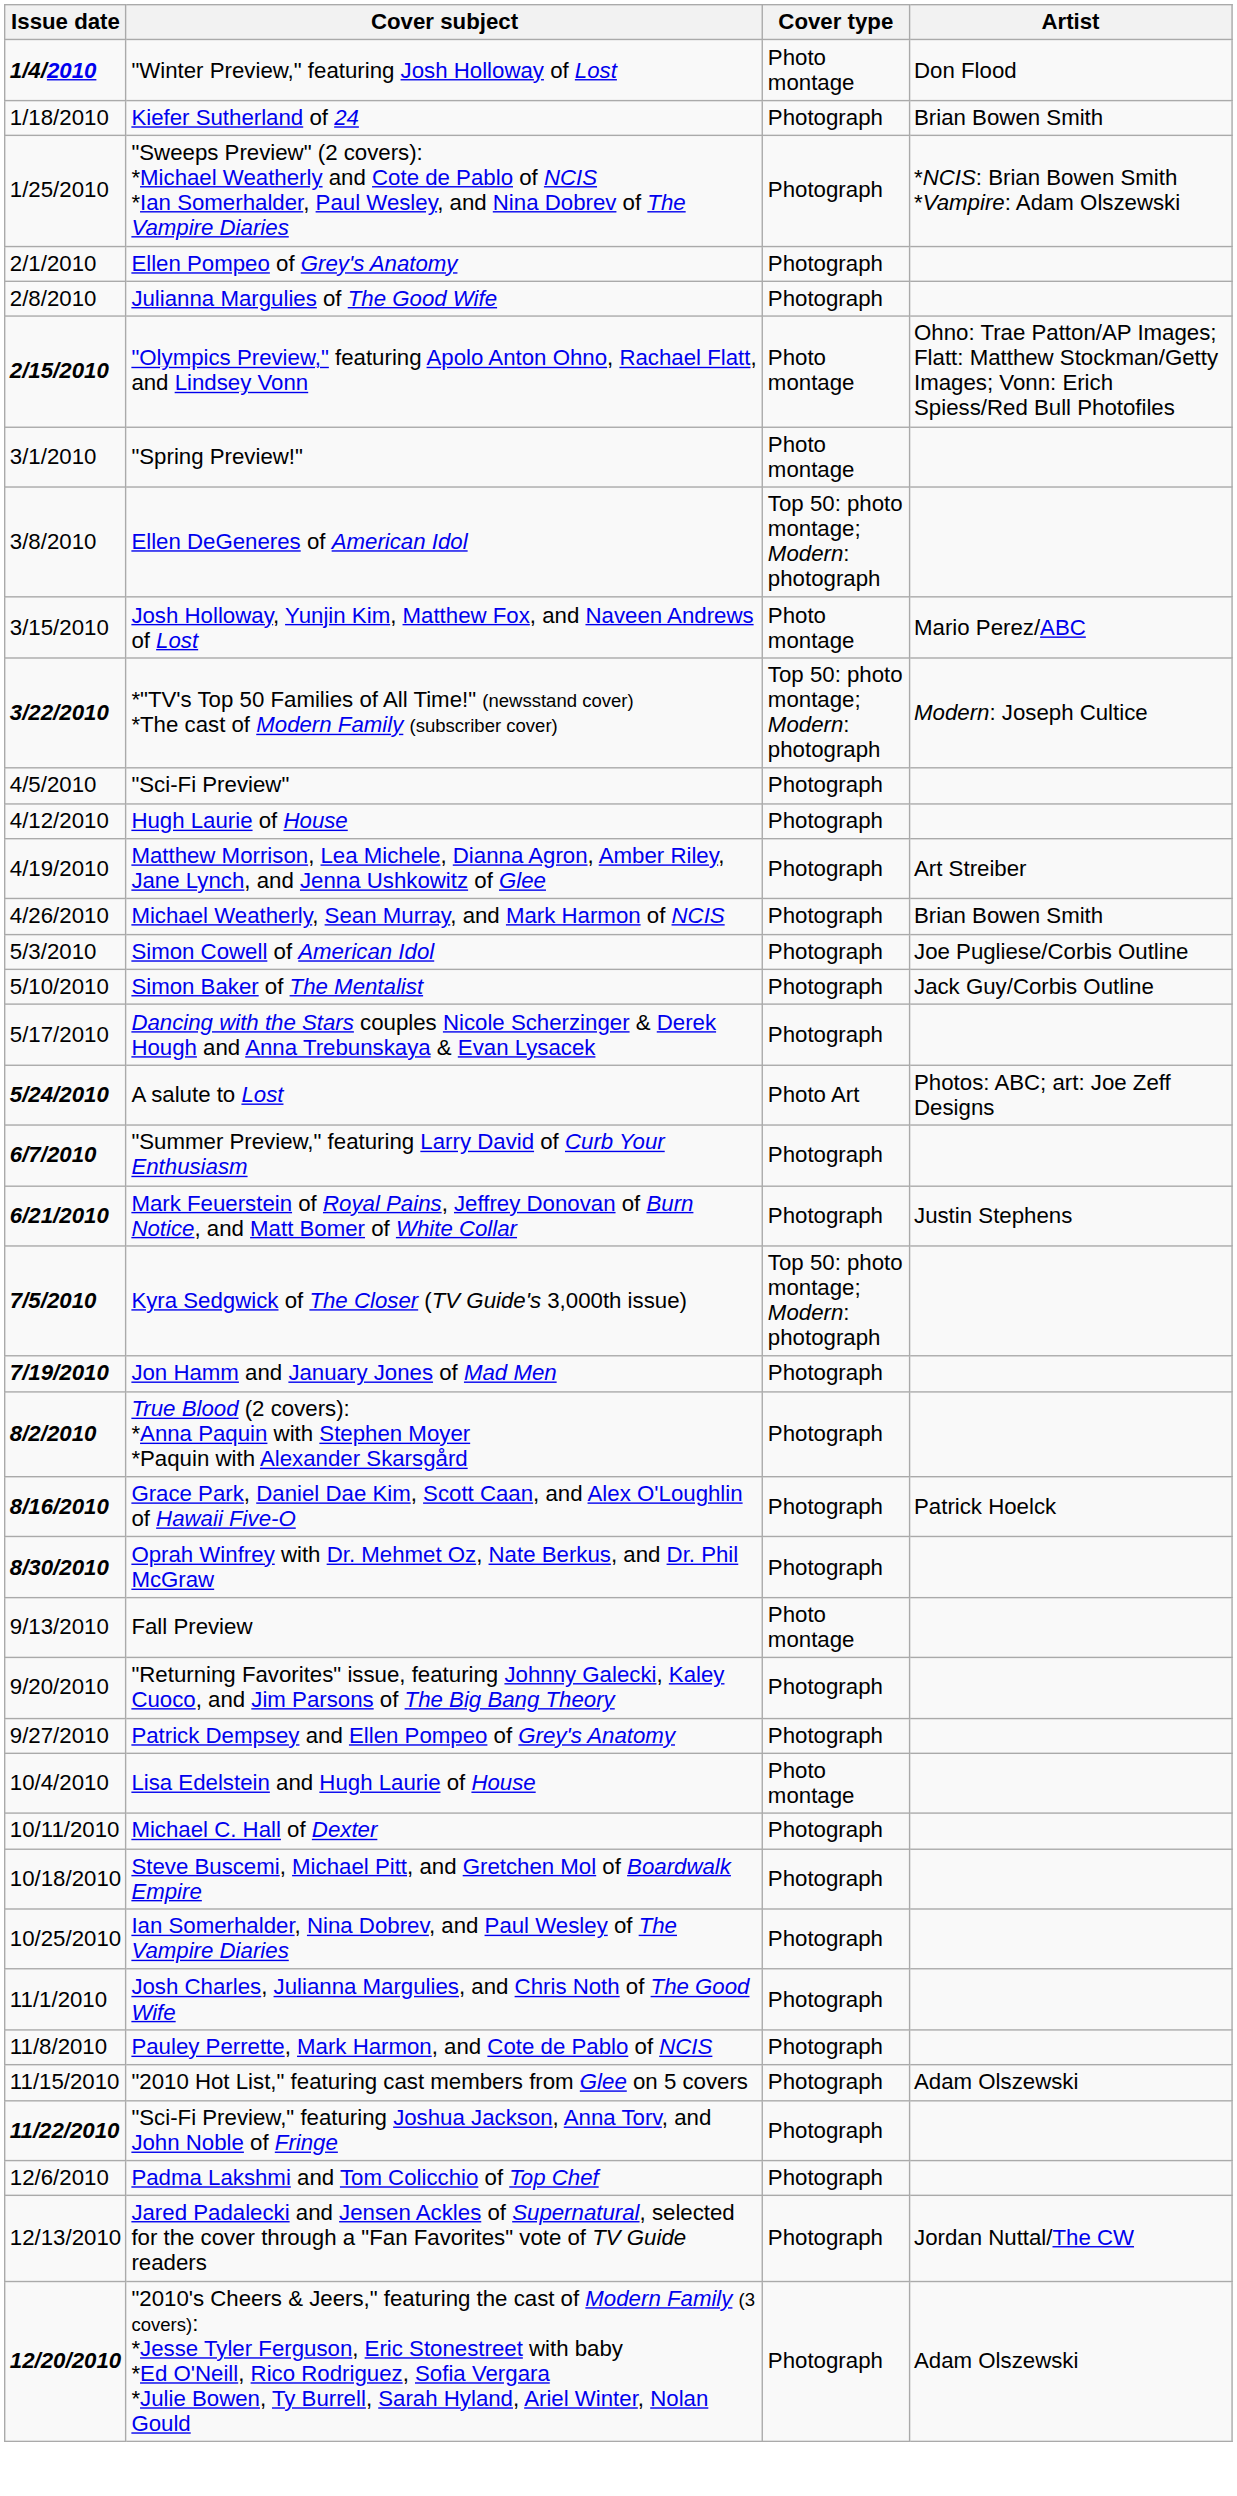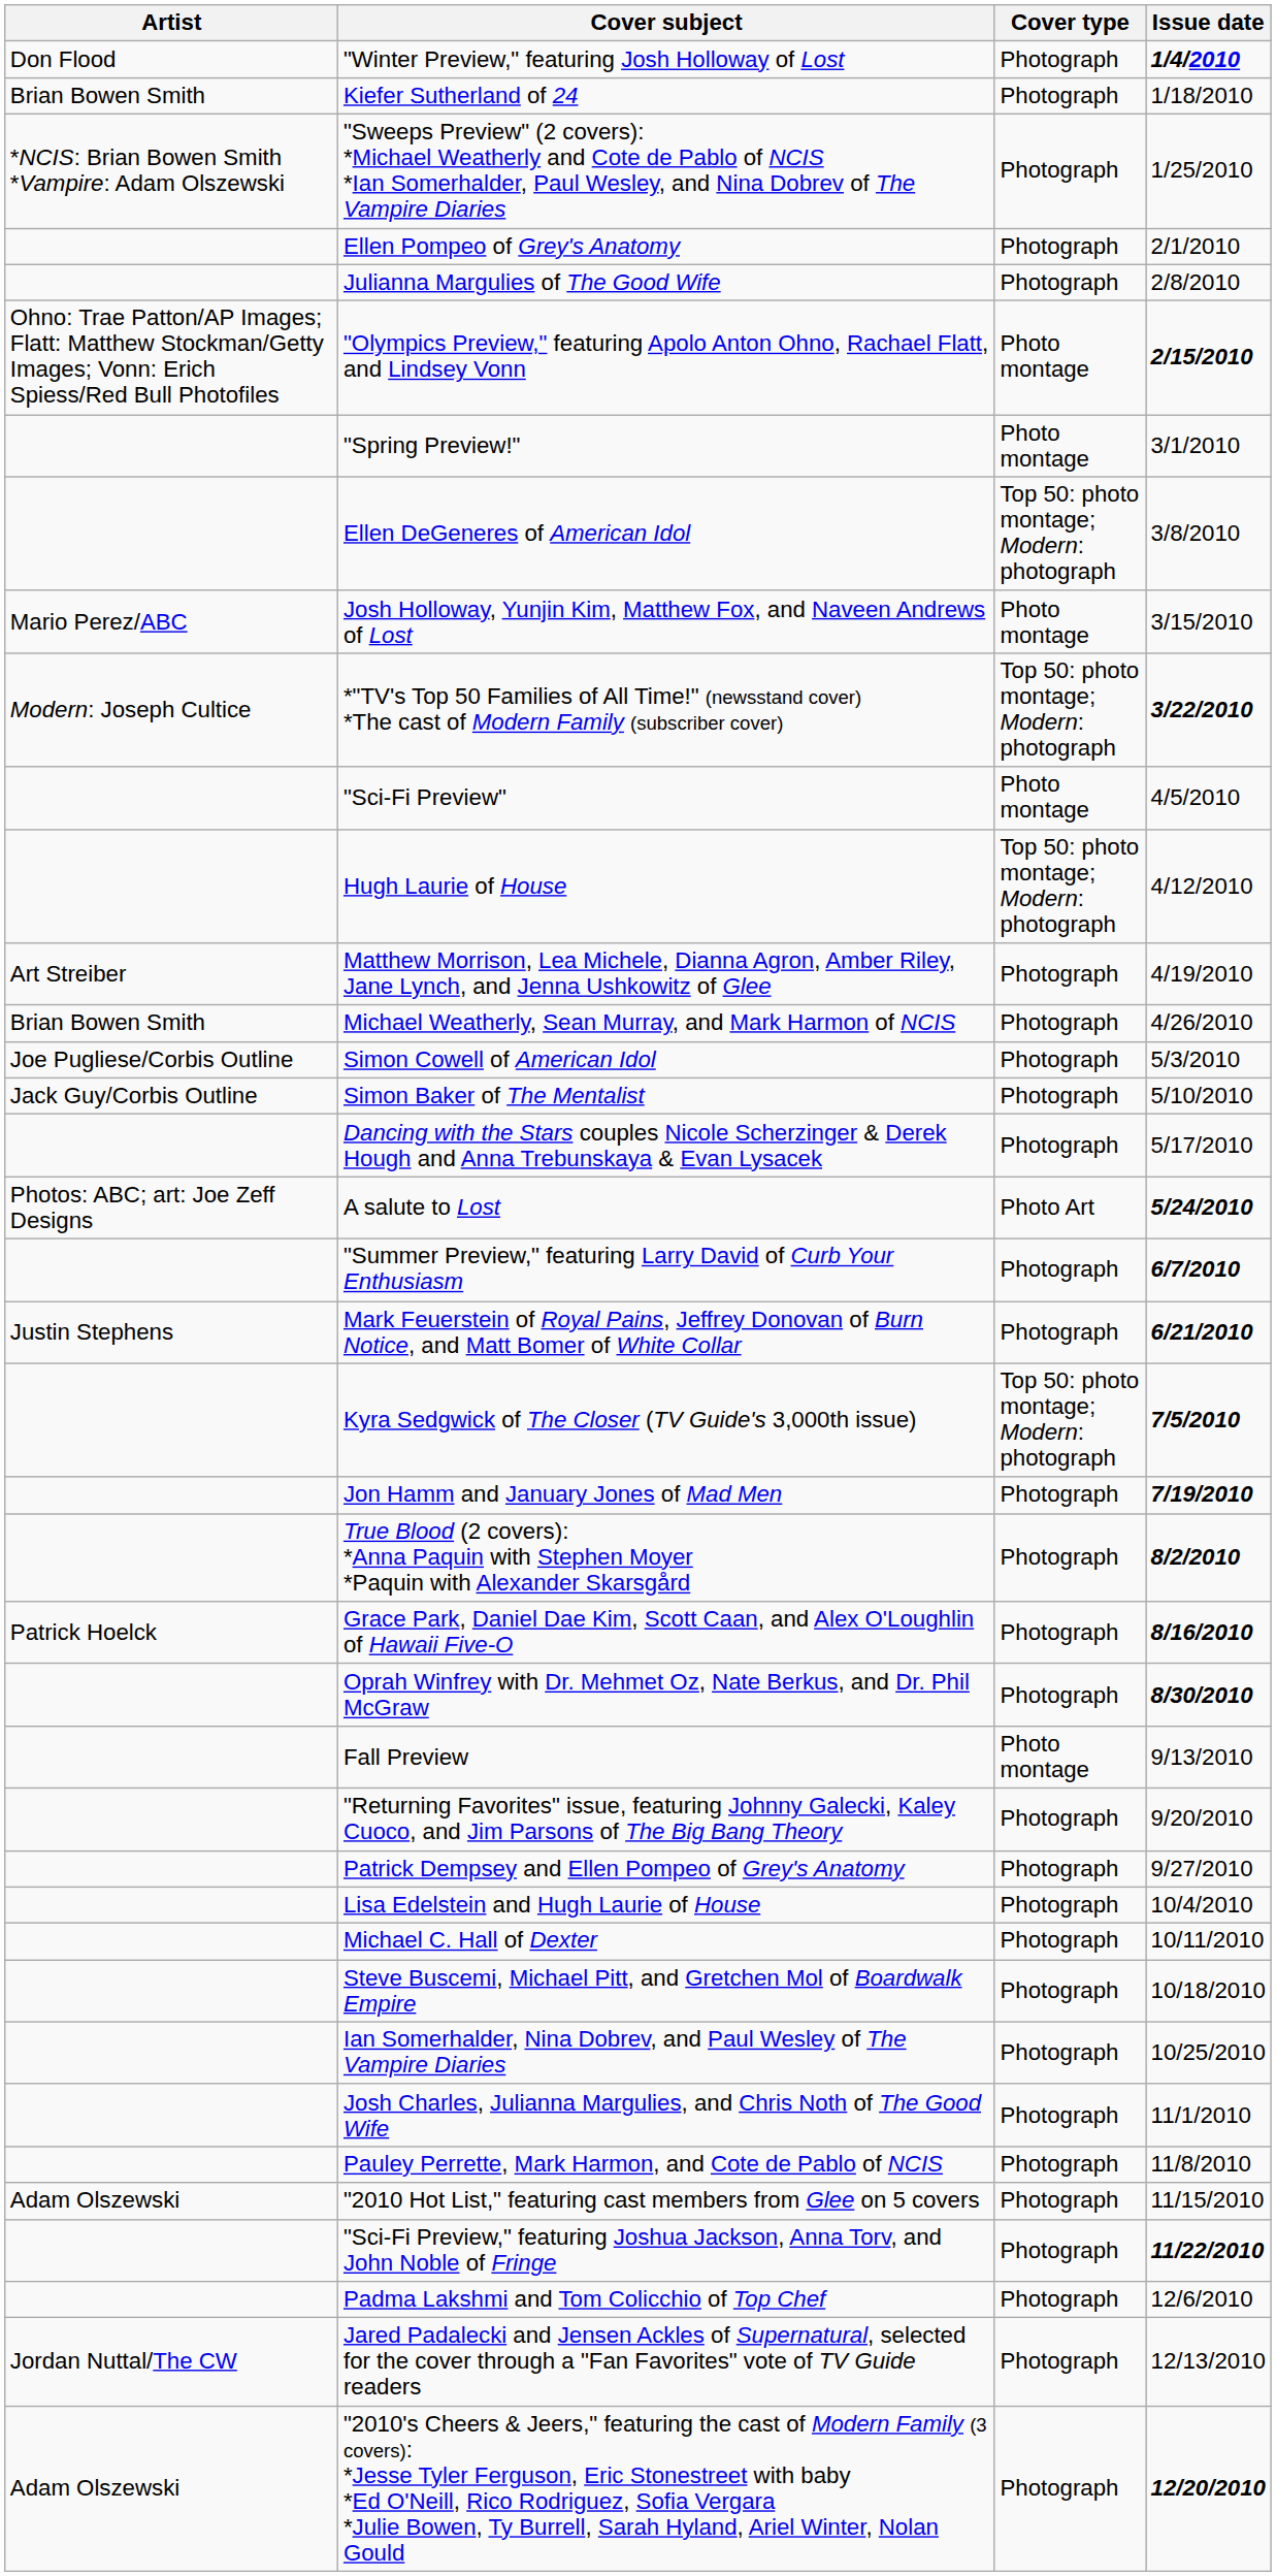columns swapped: Issue date <-> Artist
"Winter Preview," featuring Josh Holloway of Lost | Cover type: Photo montage -> Photograph
"Sci-Fi Preview" | Cover type: Photograph -> Photo montage
Hugh Laurie of House | Cover type: Photograph -> Top 50: photo montage; Modern: photograph
Lisa Edelstein and Hugh Laurie of House | Cover type: Photo montage -> Photograph
